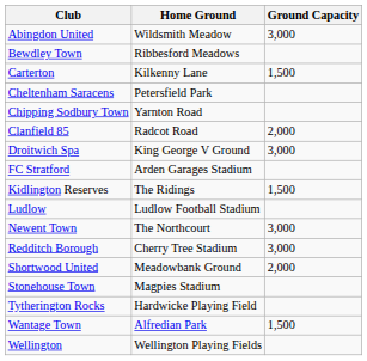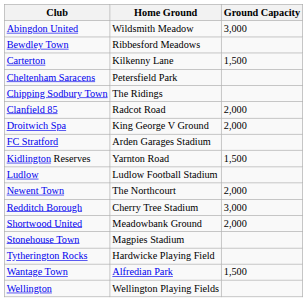Chipping Sodbury Town | Home Ground: Yarnton Road -> The Ridings
Droitwich Spa | Ground Capacity: 3,000 -> 2,000
Kidlington Reserves | Home Ground: The Ridings -> Yarnton Road
Newent Town | Ground Capacity: 3,000 -> 2,000
